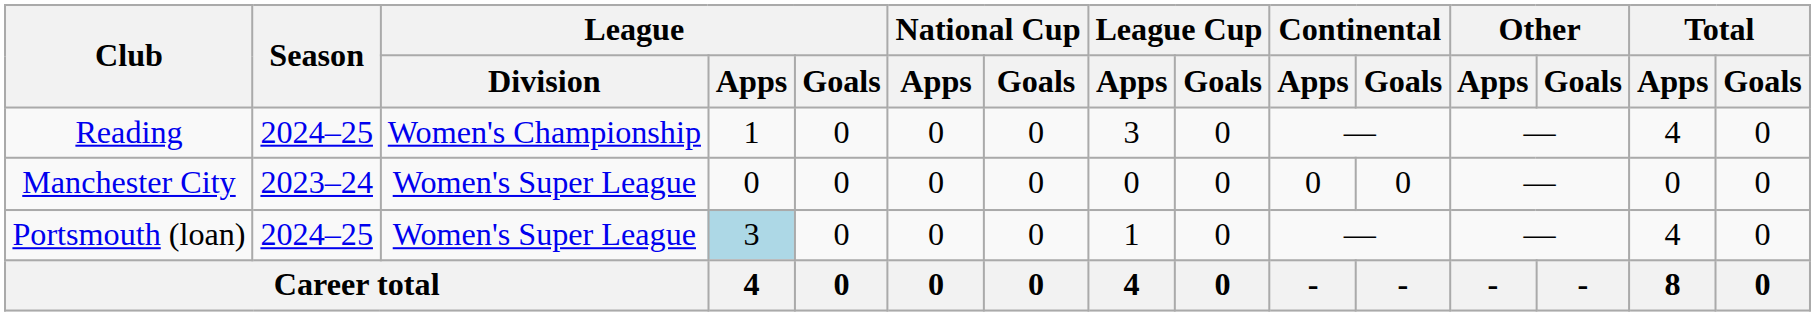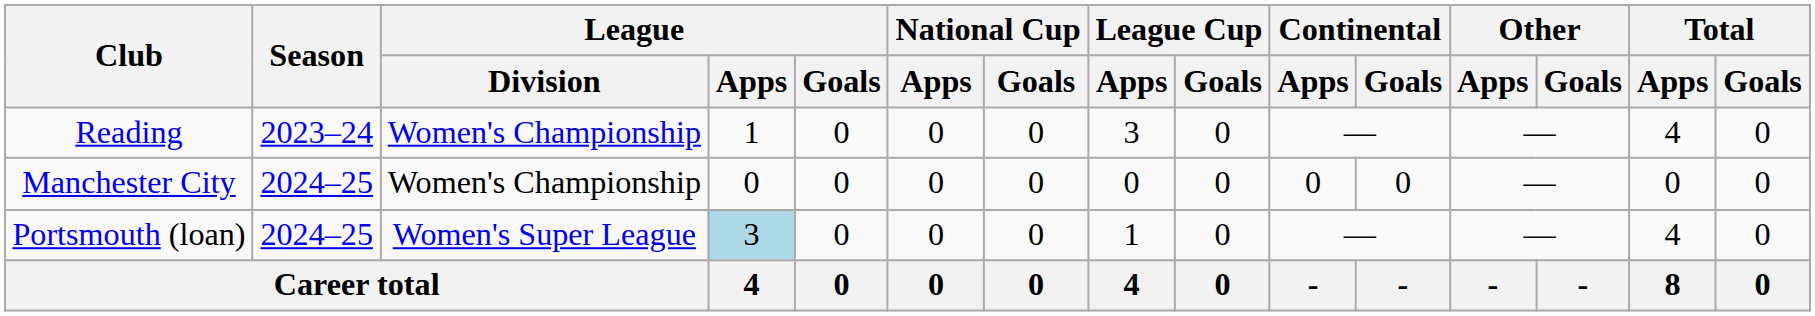Reading | Season: 2024–25 -> 2023–24
Manchester City | Season: 2023–24 -> 2024–25
Manchester City | League / Division: Women's Super League -> Women's Championship
